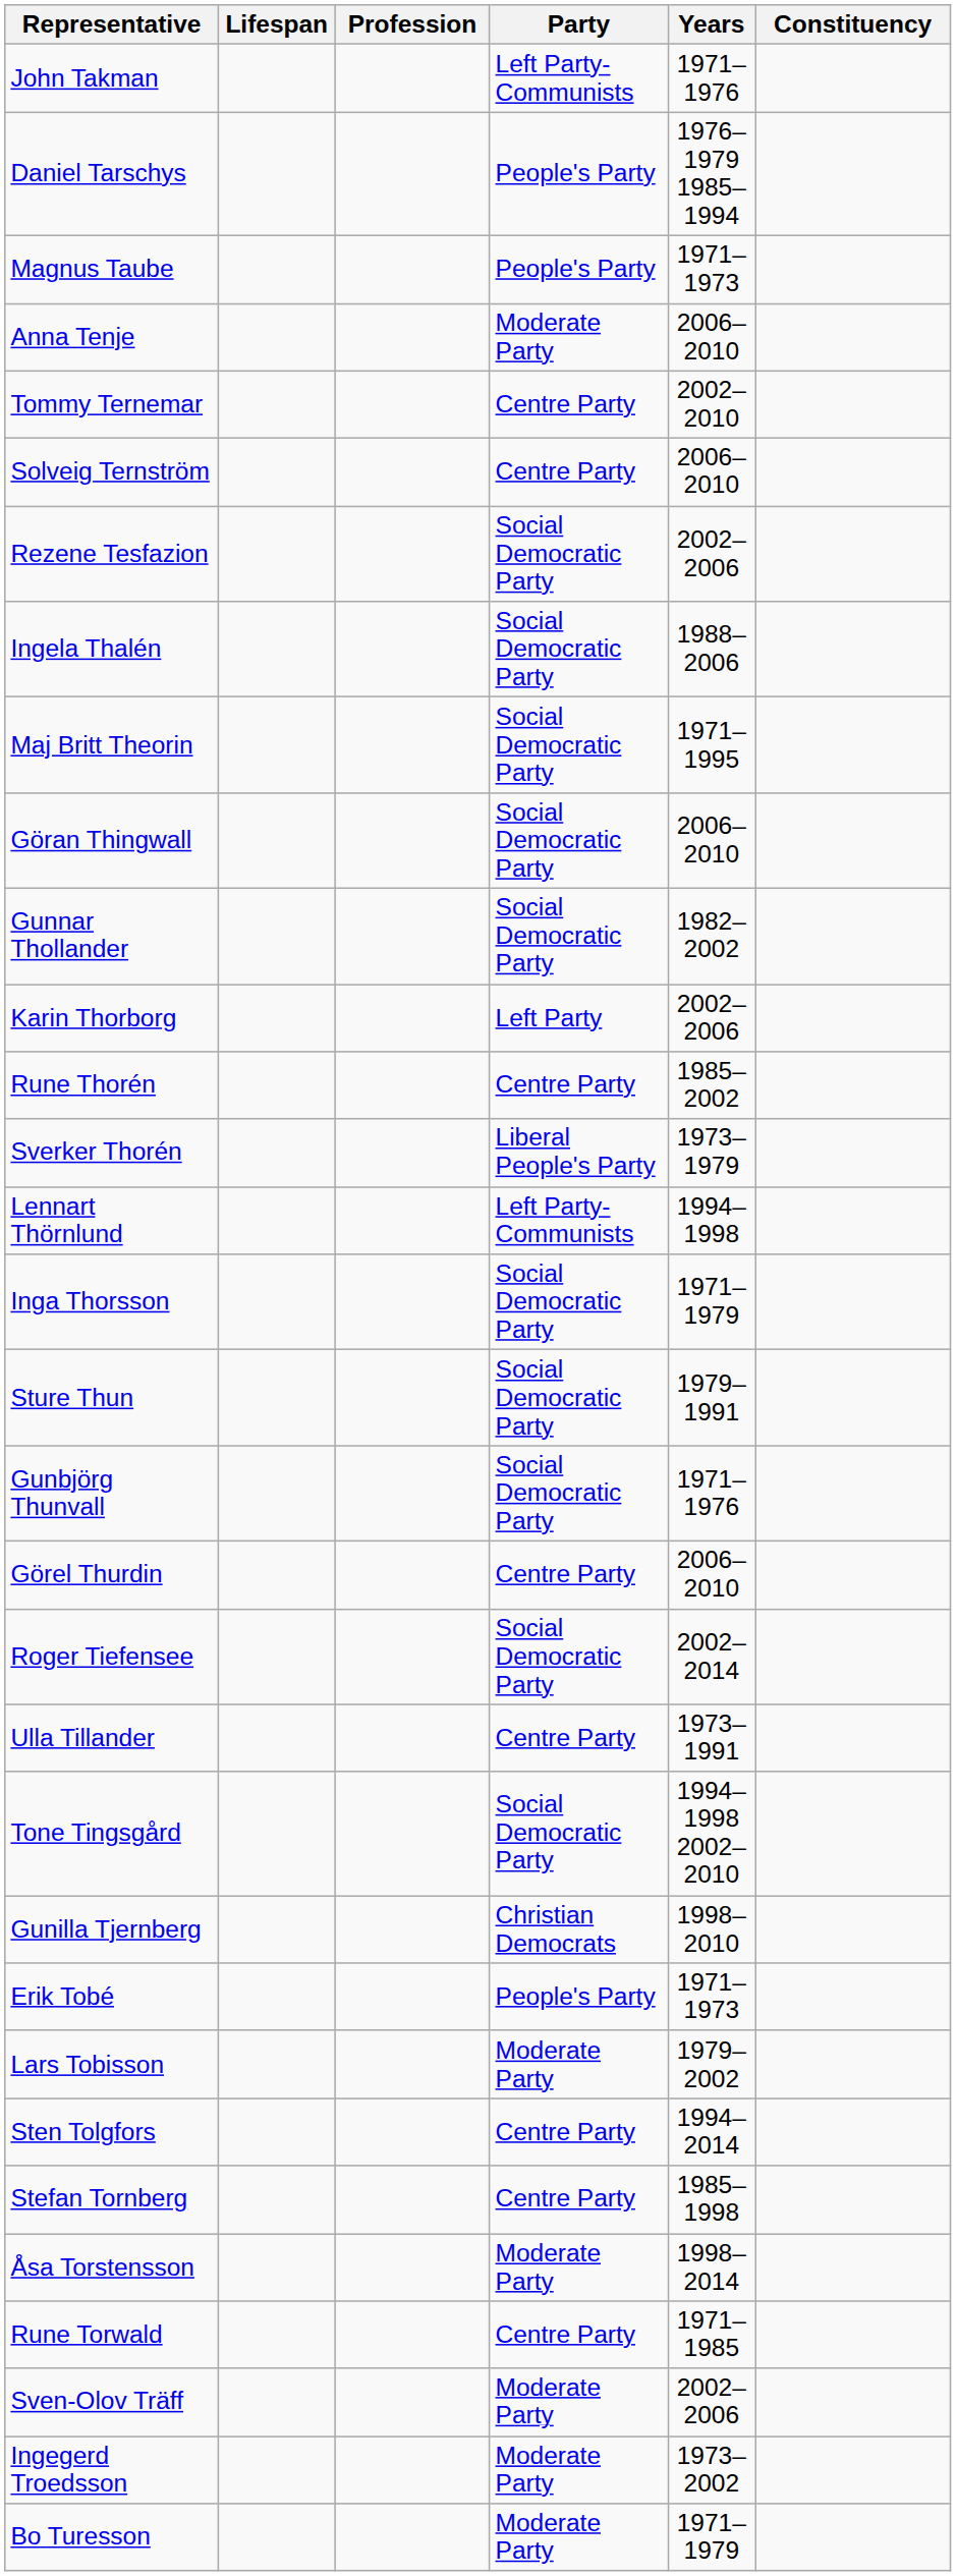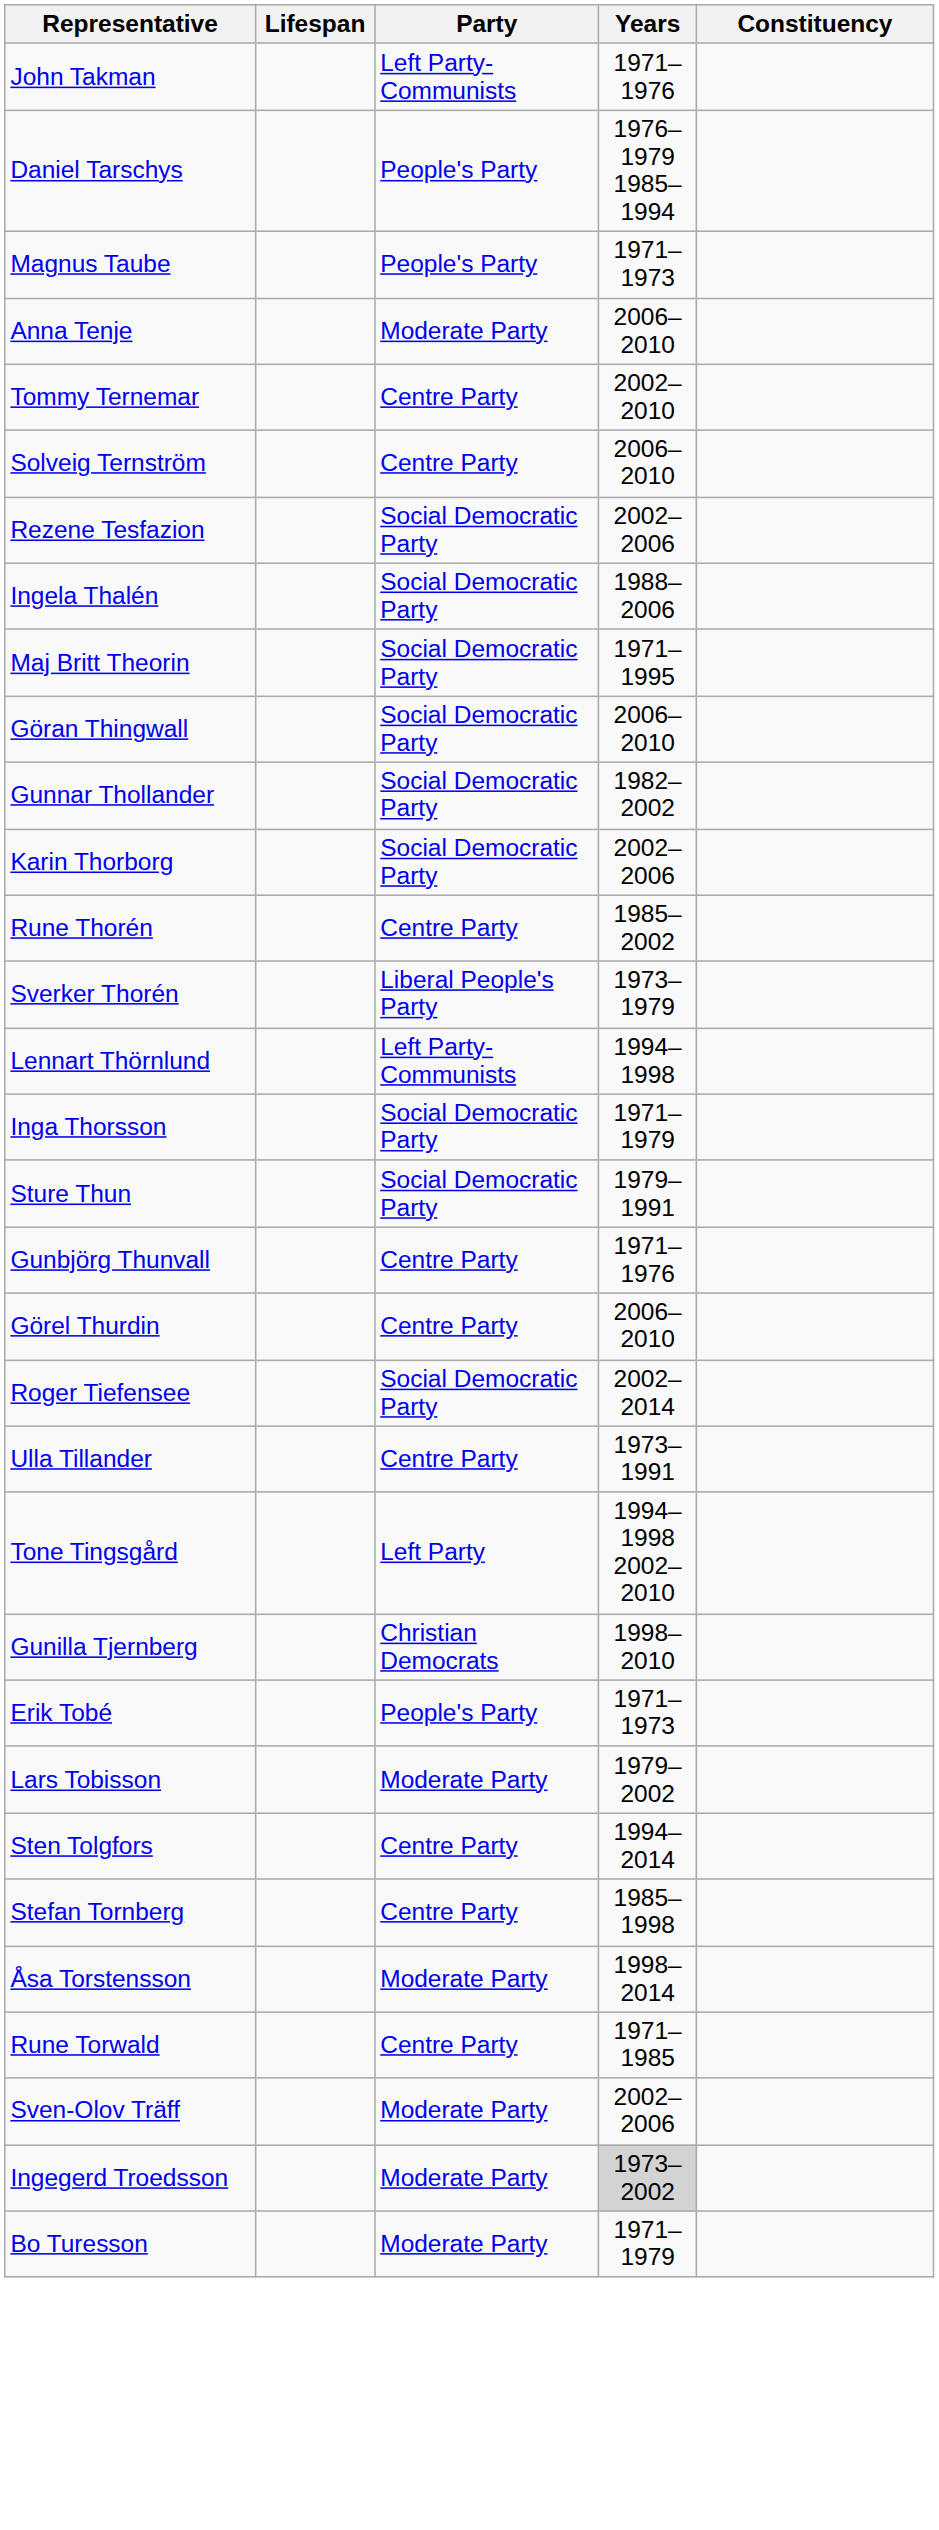- column: Profession
Karin Thorborg | Party: Left Party -> Social Democratic Party
Gunbjörg Thunvall | Party: Social Democratic Party -> Centre Party
Tone Tingsgård | Party: Social Democratic Party -> Left Party
Ingegerd Troedsson | Years: no background -> lightgrey background
